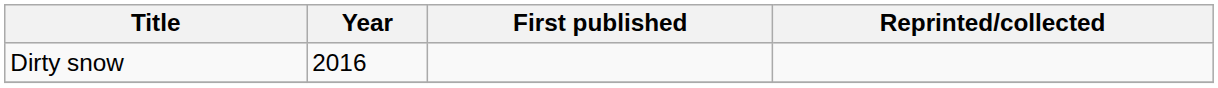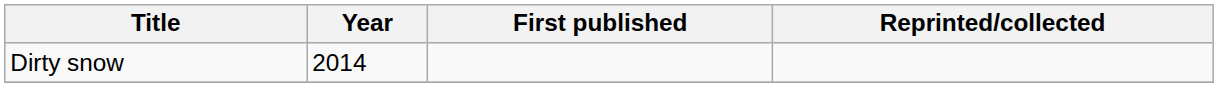Dirty snow | Year: 2016 -> 2014
